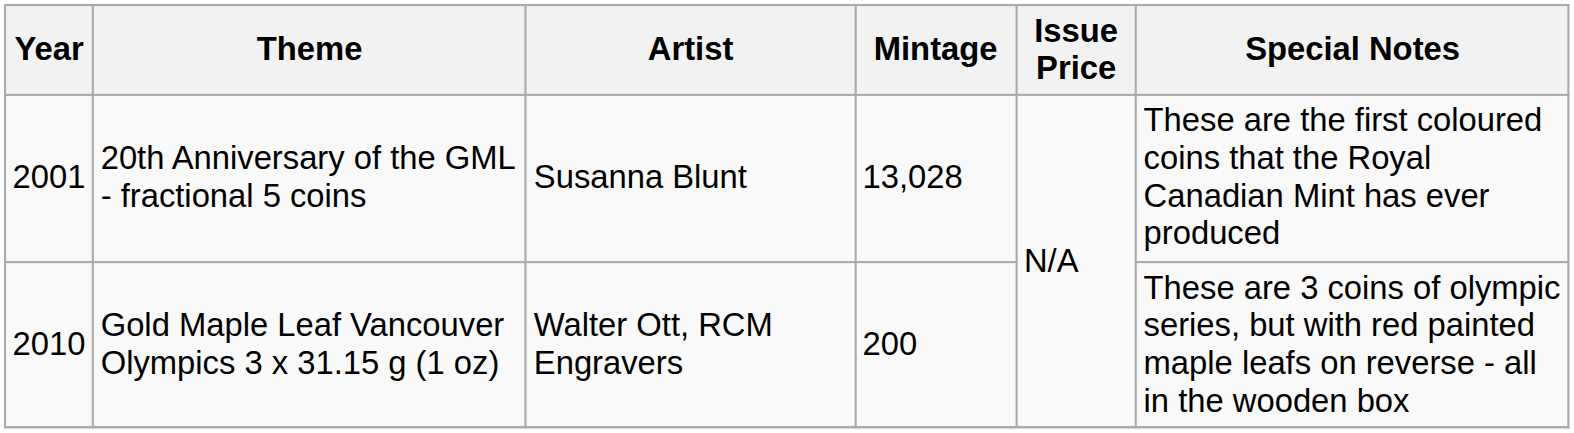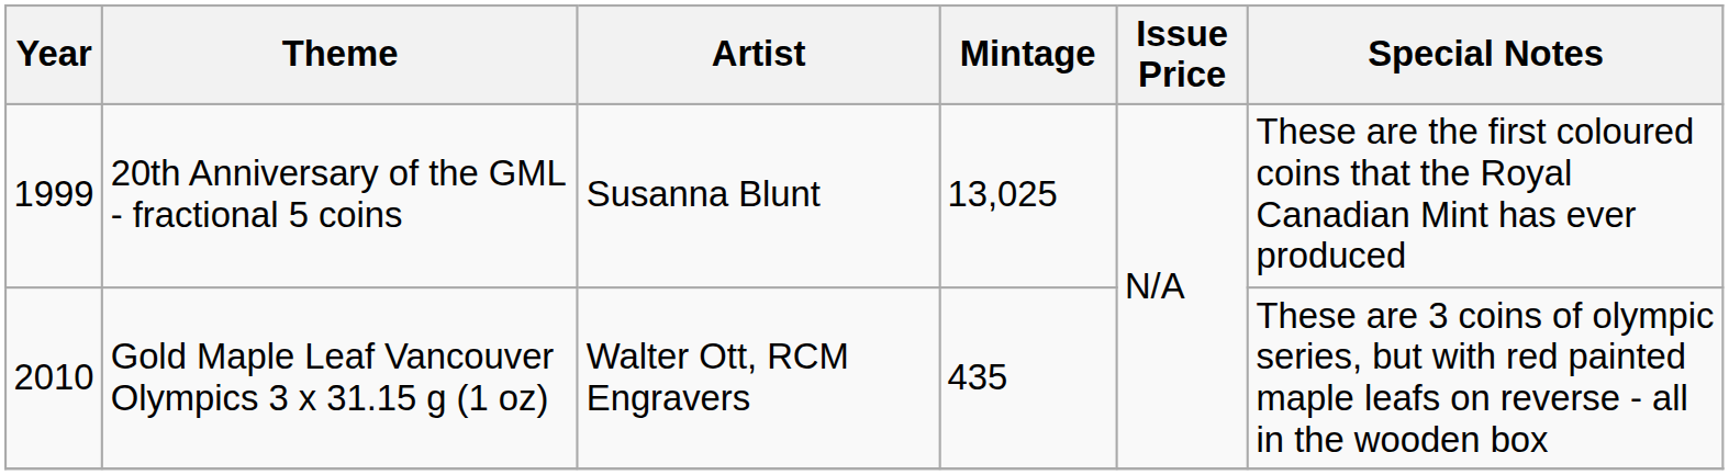20th Anniversary of the GML - fractional 5 coins | Year: 2001 -> 1999
20th Anniversary of the GML - fractional 5 coins | Mintage: 13,028 -> 13,025
Gold Maple Leaf Vancouver Olympics 3 x 31.15 g (1 oz) | Mintage: 200 -> 435
